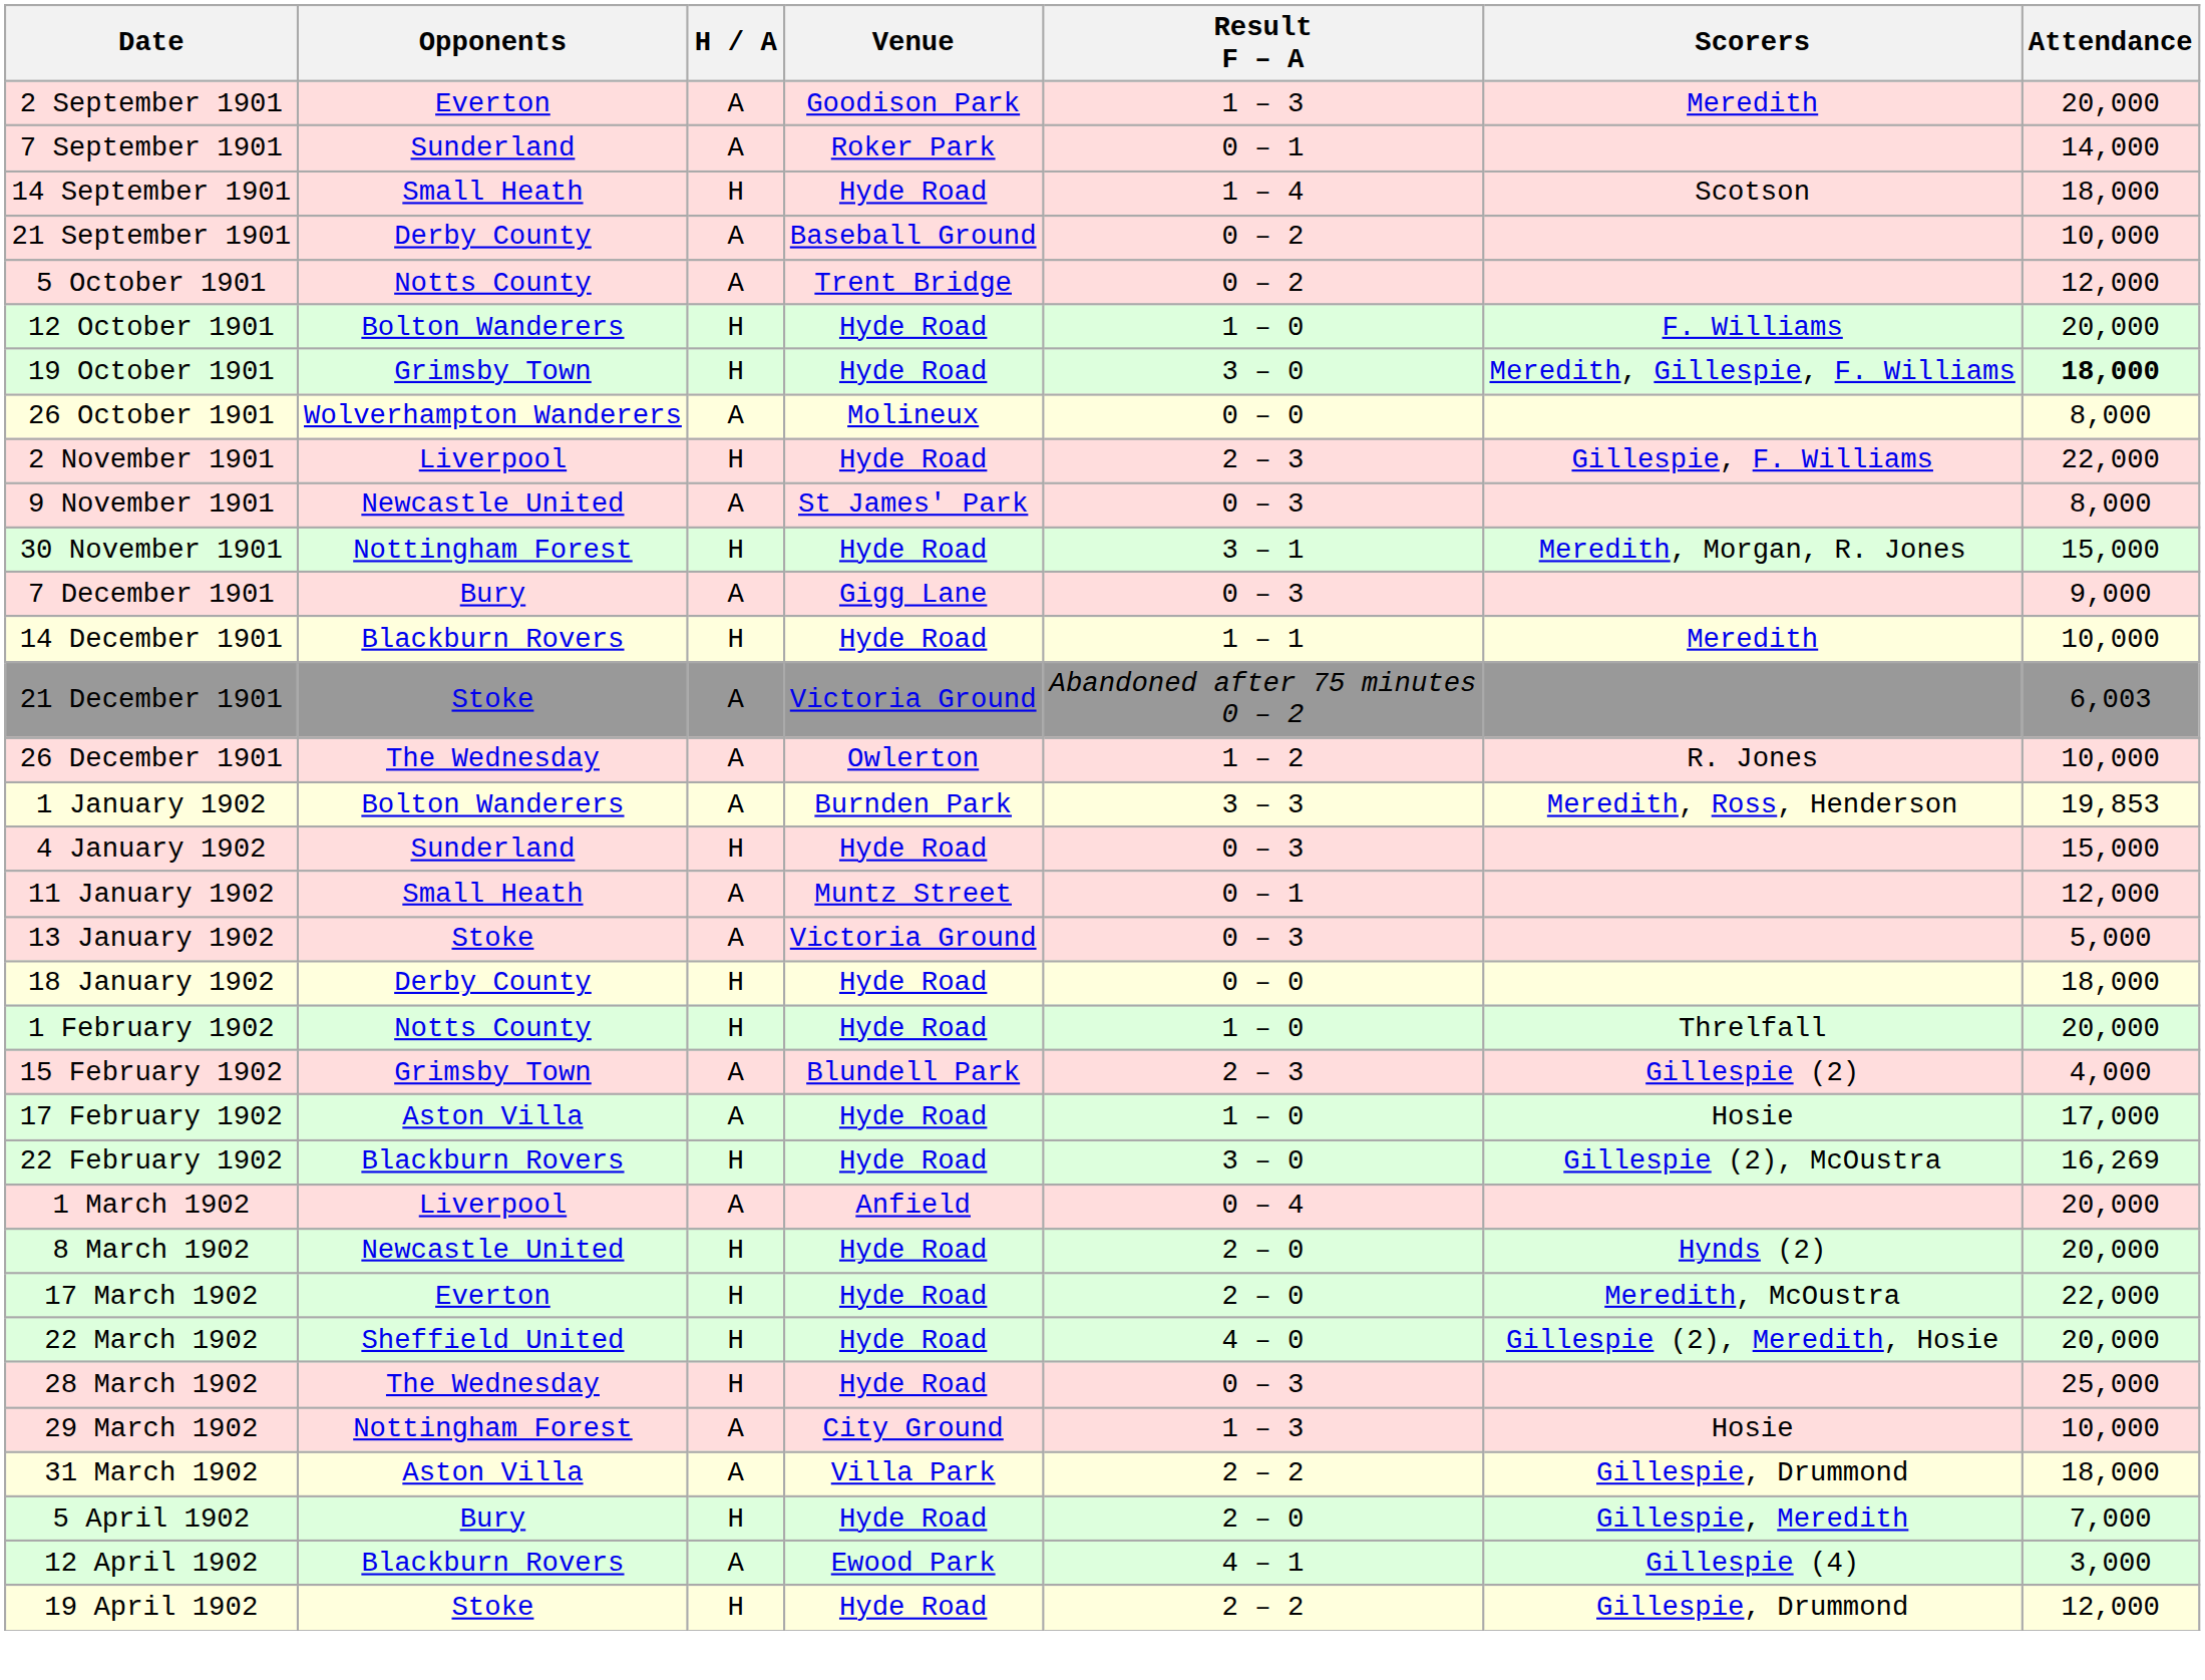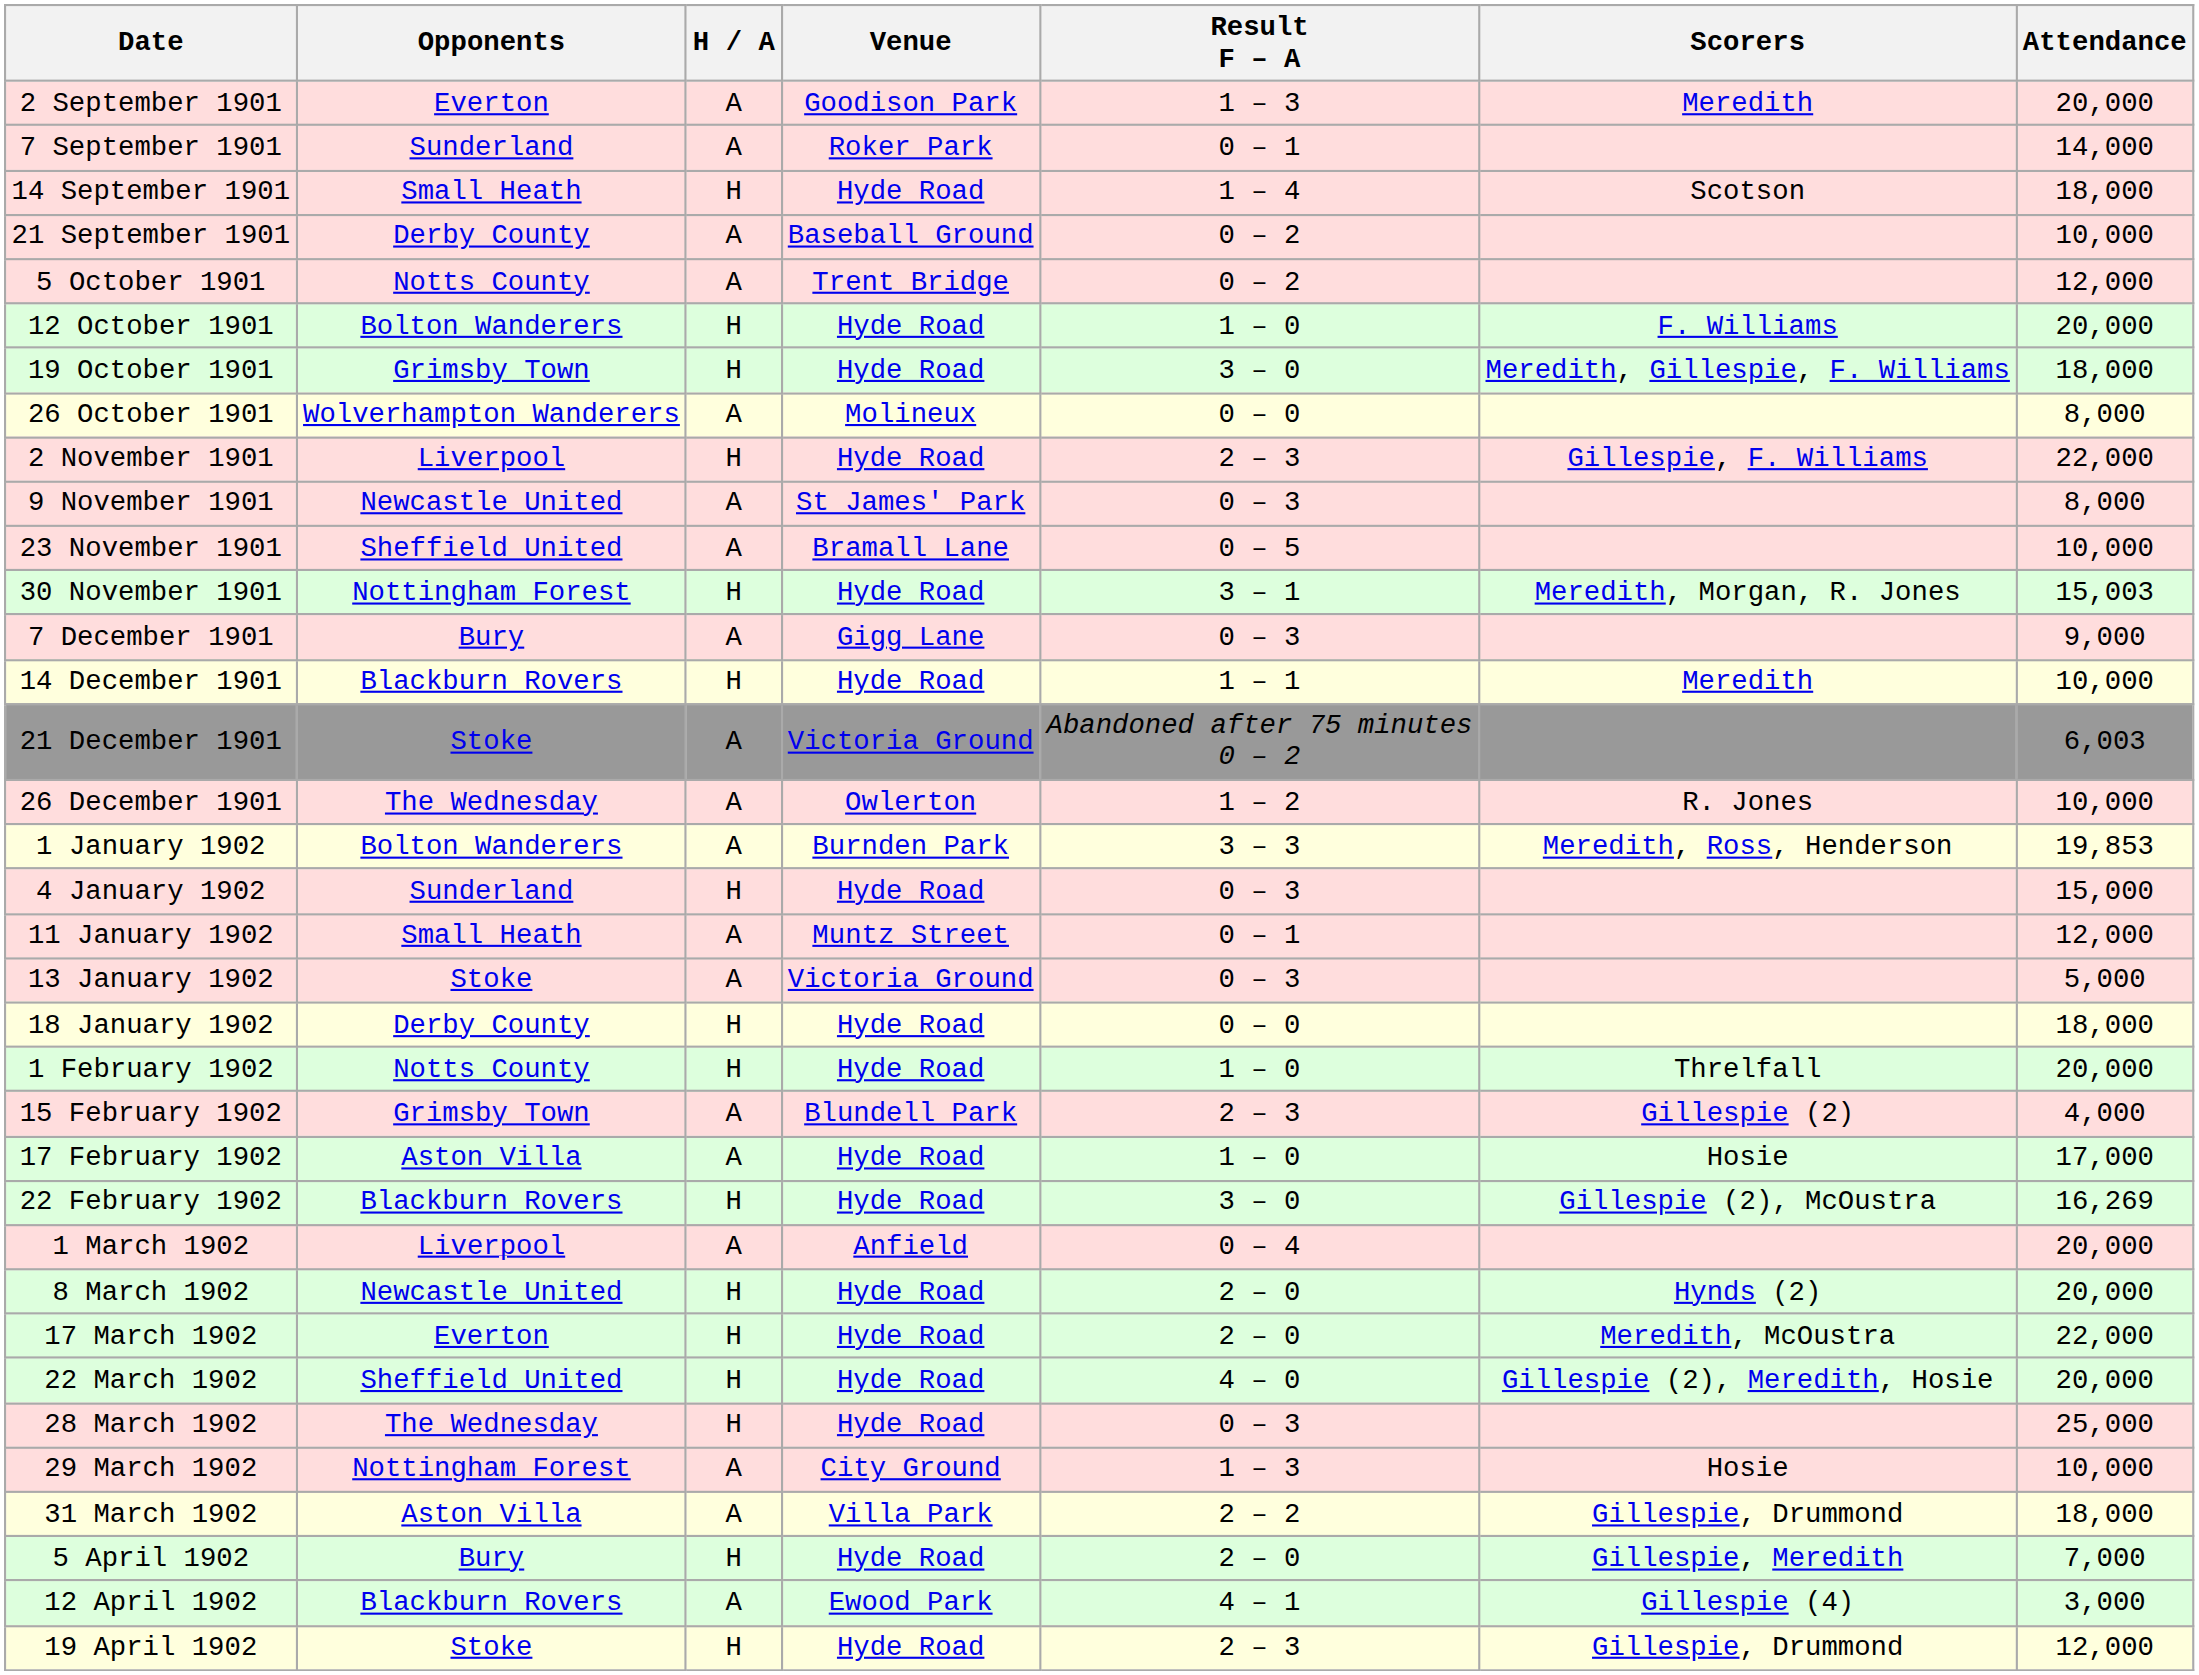19 October 1901 | Attendance: bold -> normal
+ row: 23 November 1901 | Sheffield United | A | Bramall Lane | 0 – 5 | 10,000
30 November 1901 | Attendance: 15,000 -> 15,003
19 April 1902 | Result F – A: 2 – 2 -> 2 – 3
